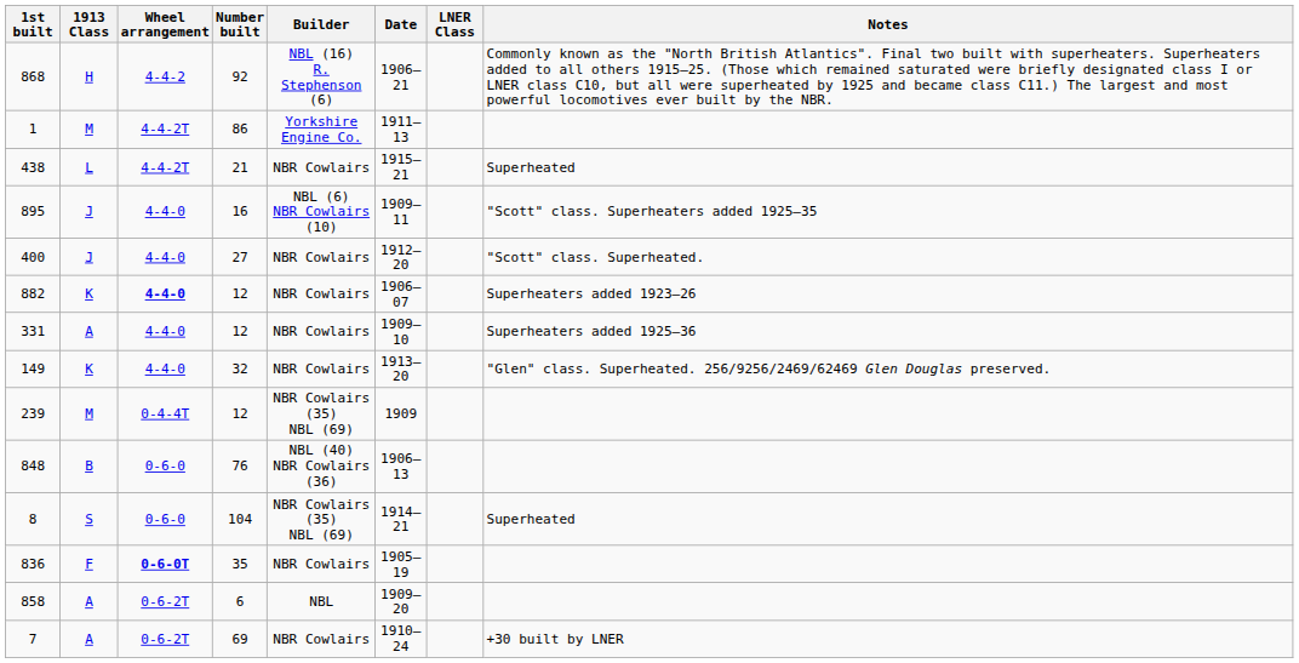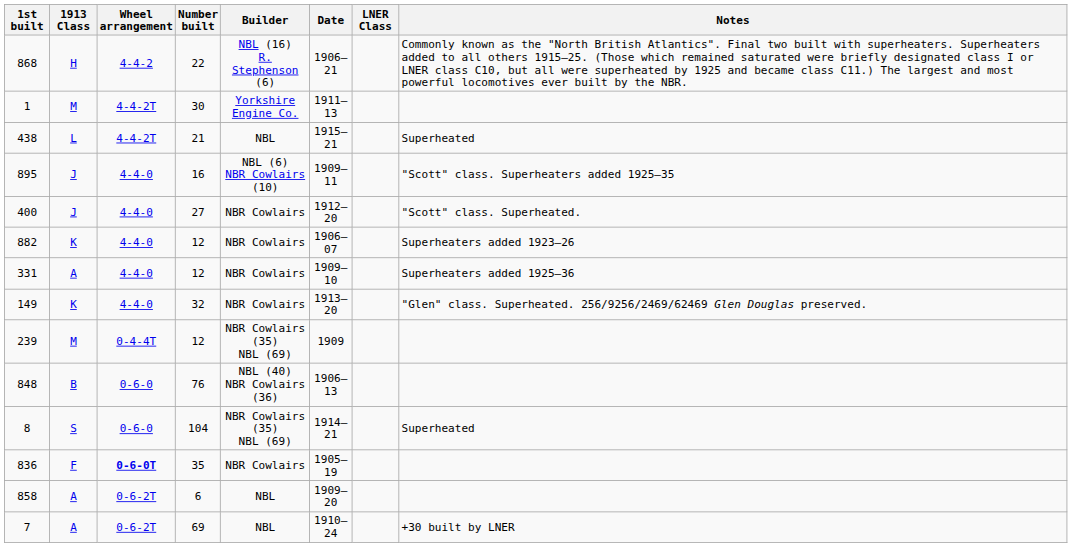868 | Number built: 92 -> 22
1 | Number built: 86 -> 30
438 | Builder: NBR Cowlairs -> NBL
882 | Wheel arrangement: bold -> normal
7 | Builder: NBR Cowlairs -> NBL
